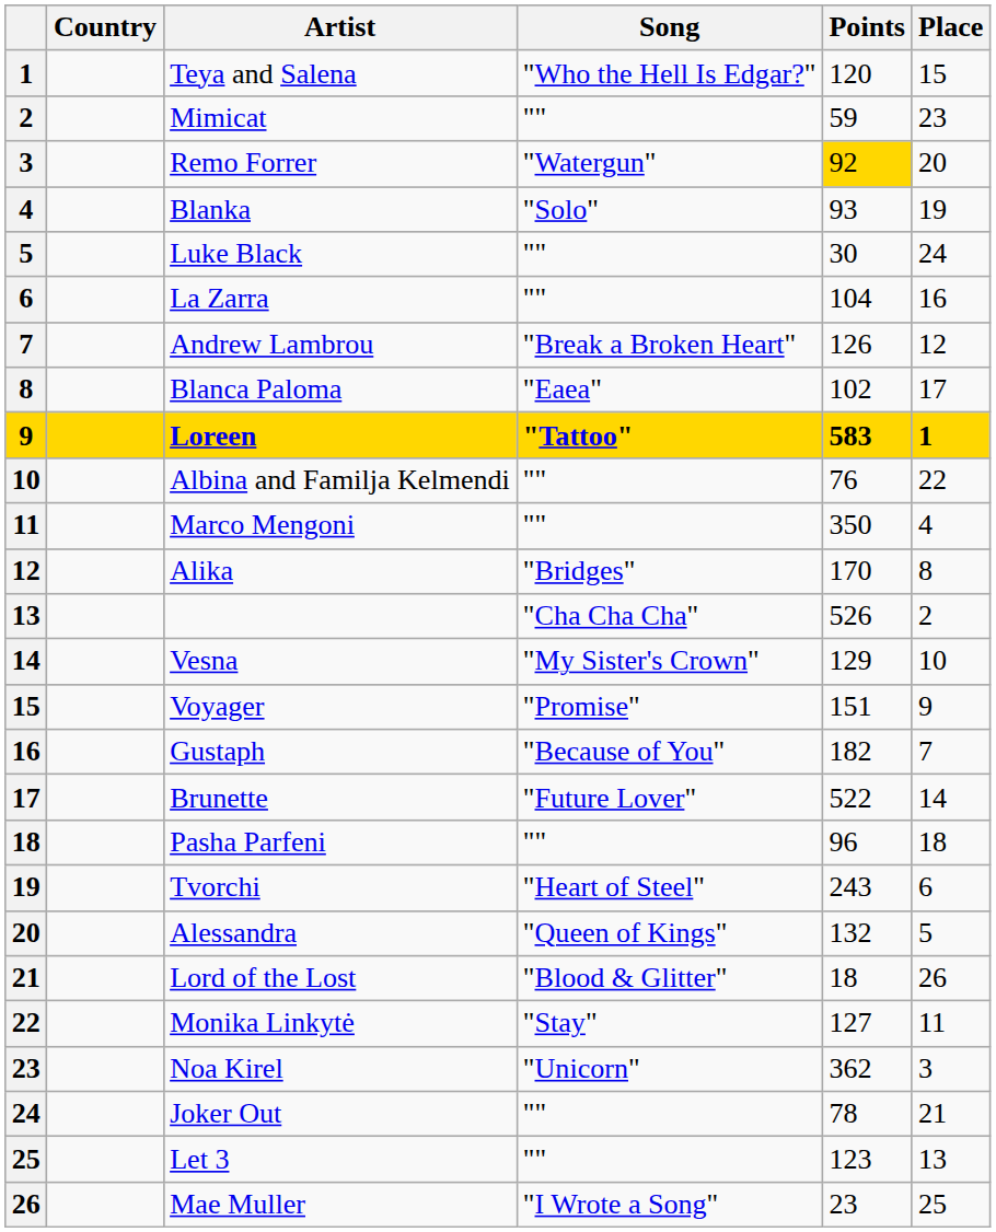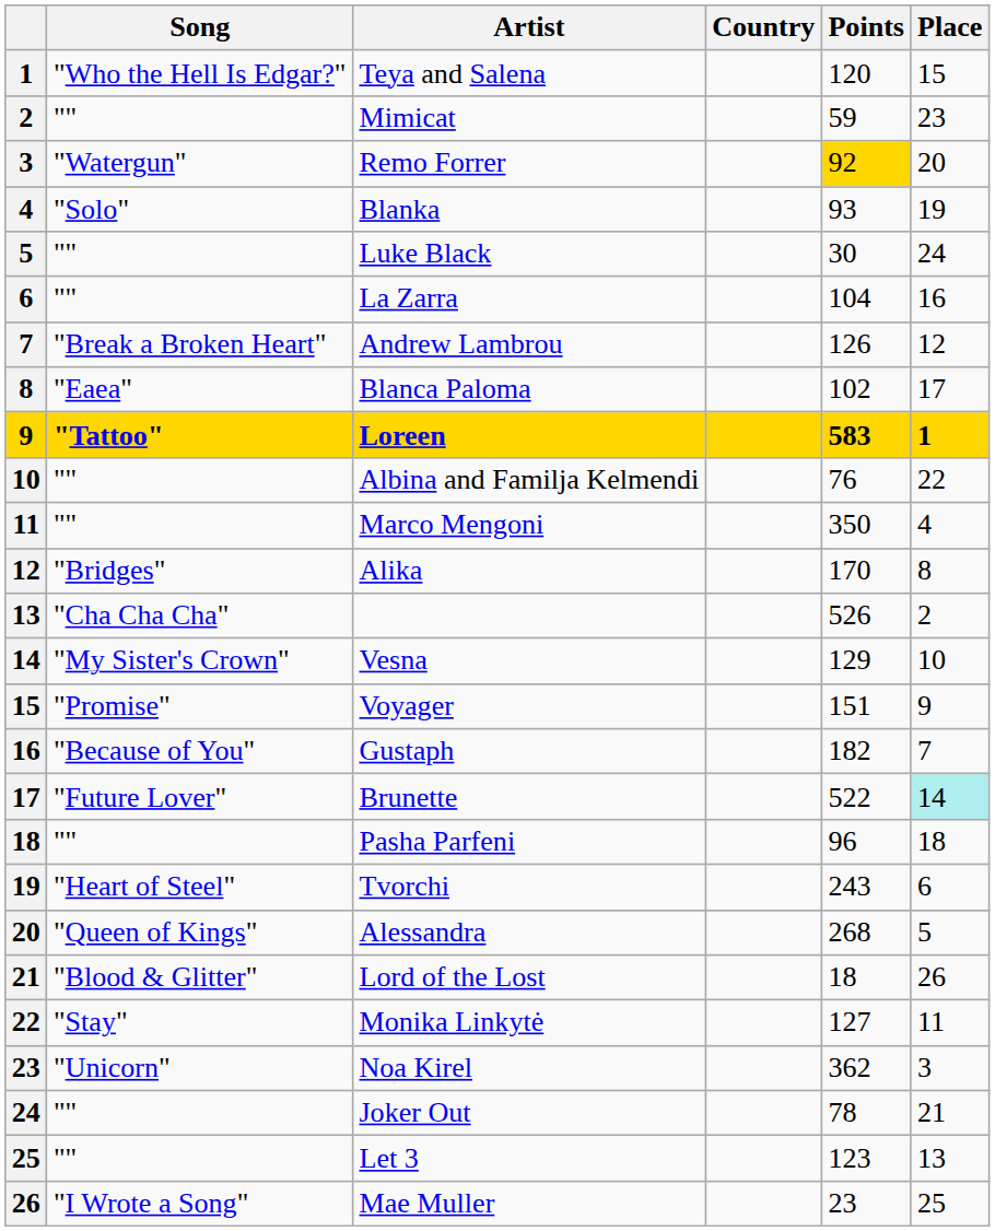columns swapped: Country <-> Song
Brunette | Place: no background -> paleturquoise background
Alessandra | Points: 132 -> 268
